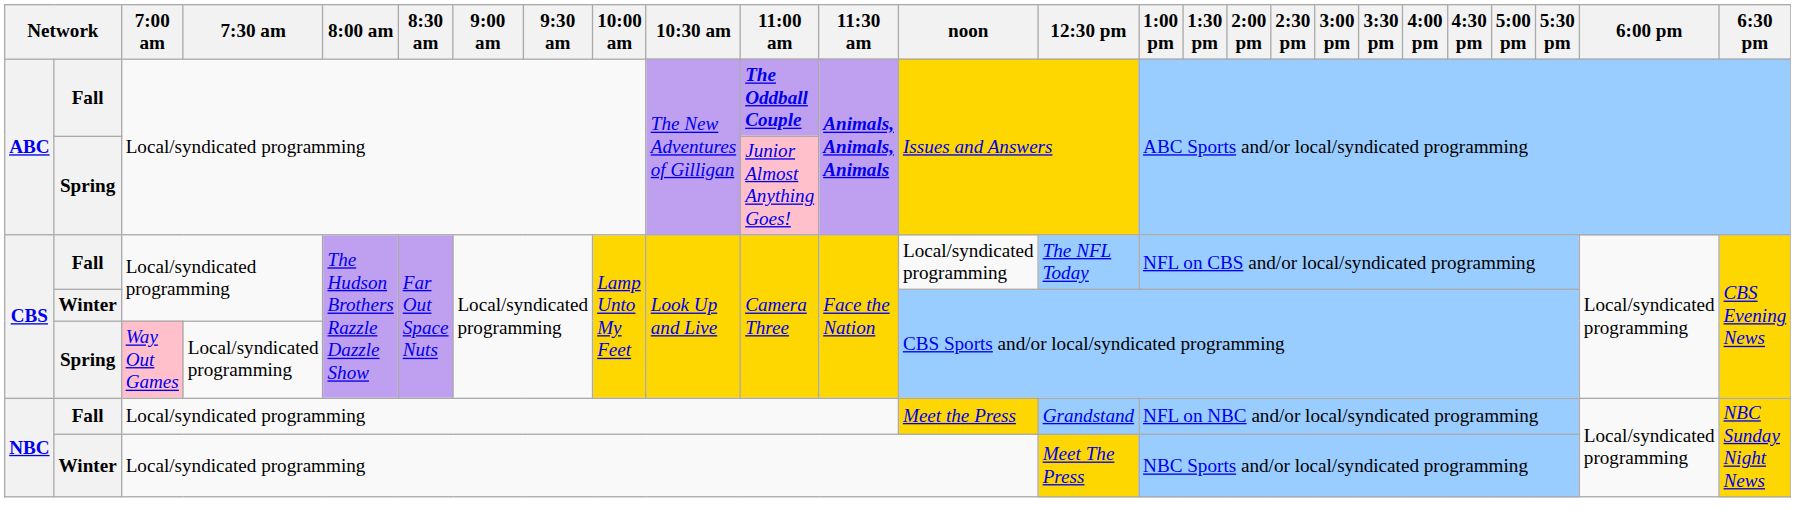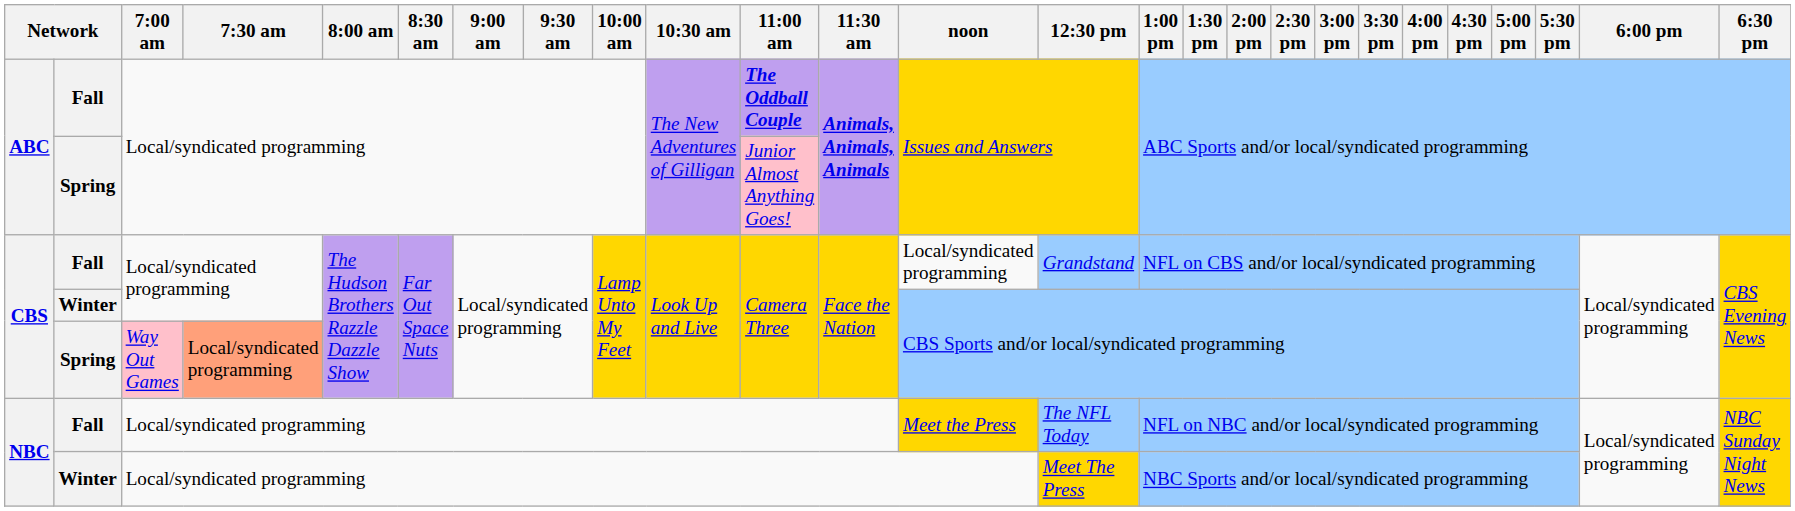CBS / Fall | 12:30 pm: The NFL Today -> Grandstand
CBS / Spring | 7:30 am: no background -> lightsalmon background
NBC / Fall | 12:30 pm: Grandstand -> The NFL Today
